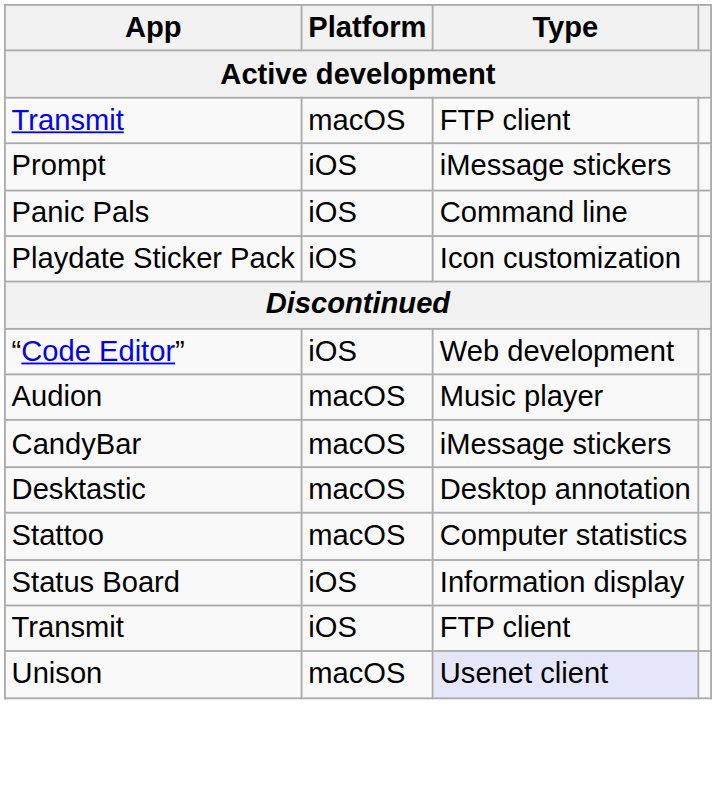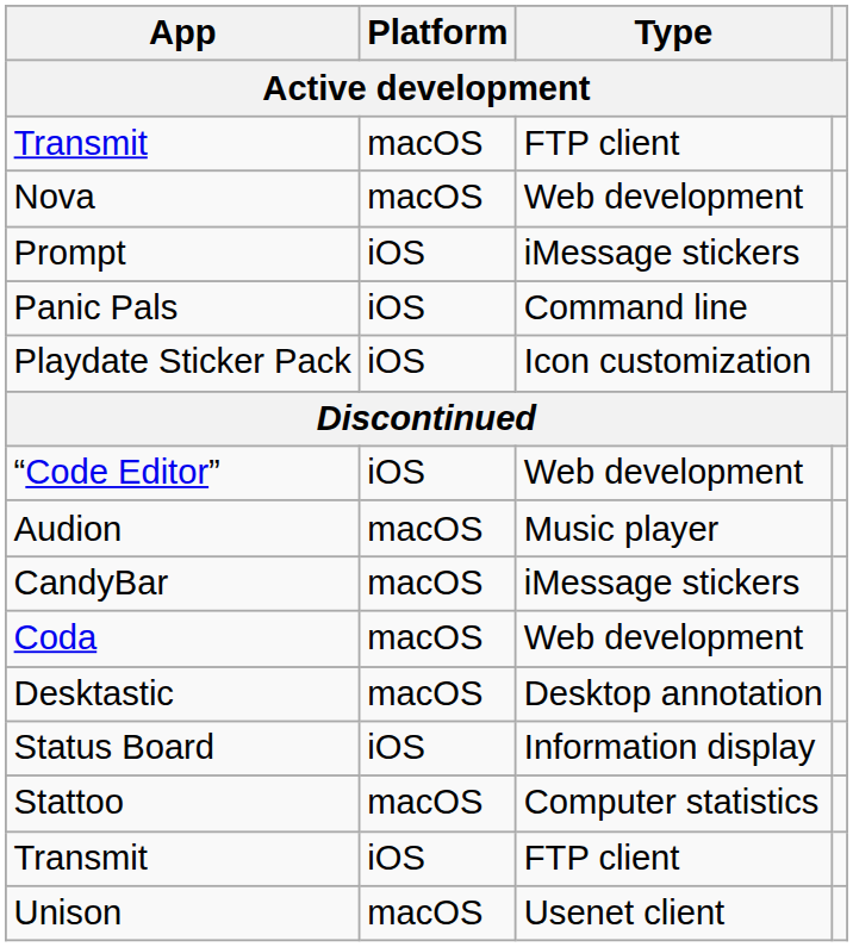+ row: Nova | macOS | Web development
+ row: Coda | macOS | Web development
rows swapped: Stattoo <-> Status Board
Unison | Type: lavender background -> no background
